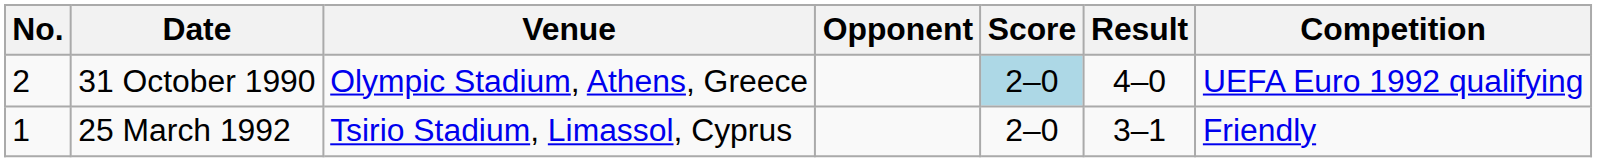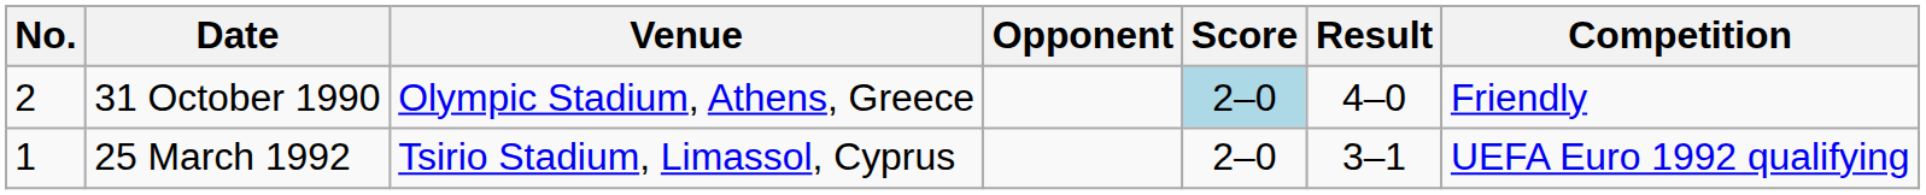31 October 1990 | Competition: UEFA Euro 1992 qualifying -> Friendly
25 March 1992 | Competition: Friendly -> UEFA Euro 1992 qualifying
